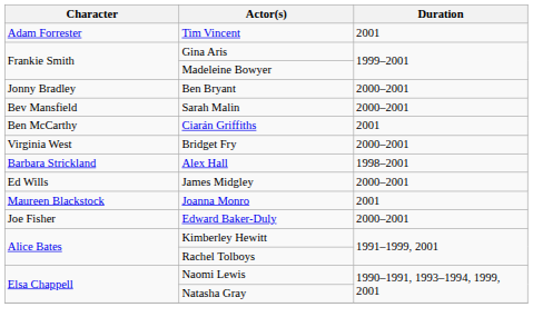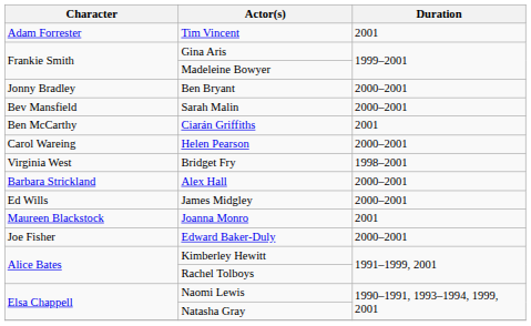+ row: Carol Wareing | Helen Pearson | 2000–2001
Bridget Fry | Duration: 2000–2001 -> 1998–2001
Alex Hall | Duration: 1998–2001 -> 2000–2001
